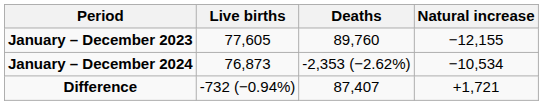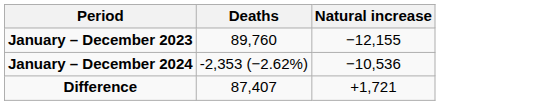- column: Live births | 77,605 | 76,873 | -732 (−0.94%)
January – December 2024 | Natural increase: −10,534 -> −10,536
